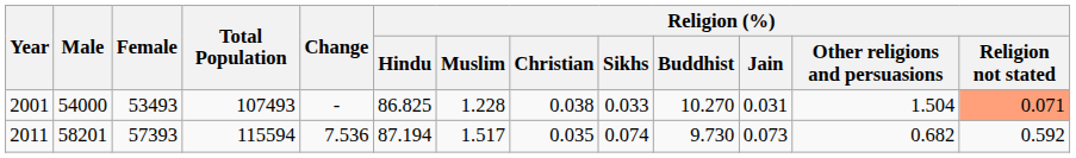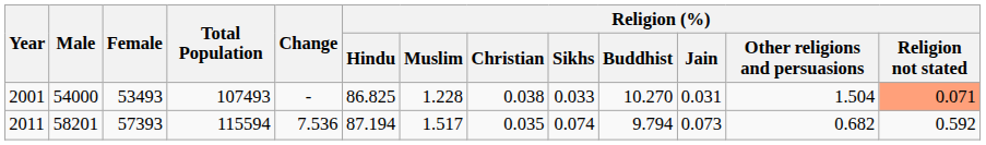2011 | Religion (%) / Buddhist: 9.730 -> 9.794
